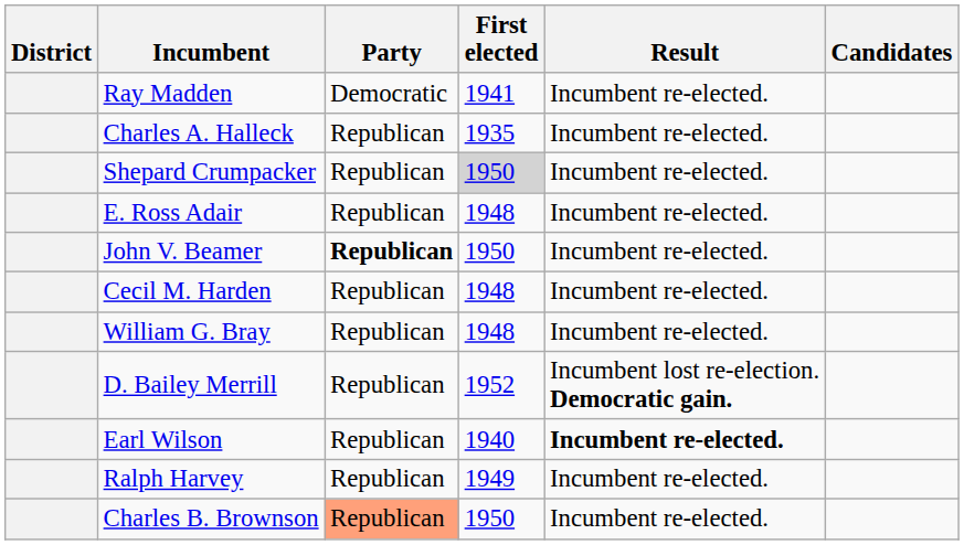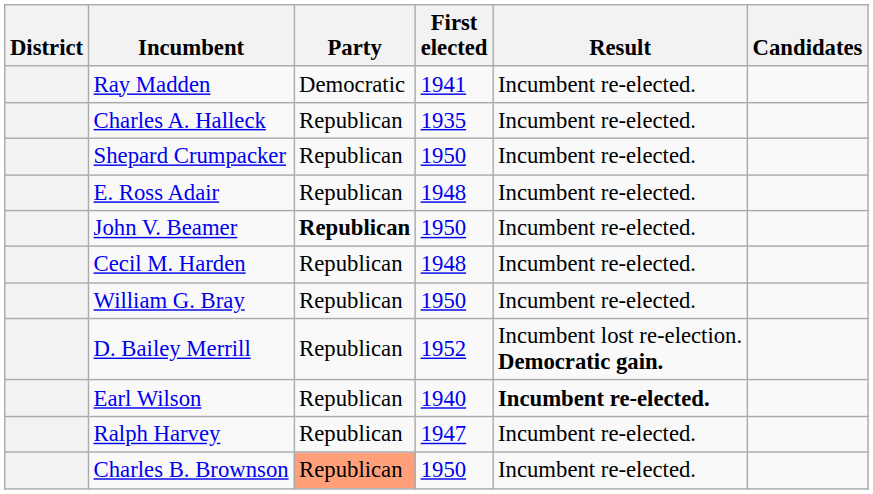Shepard Crumpacker | First elected: lightgrey background -> no background
William G. Bray | First elected: 1948 -> 1950
Ralph Harvey | First elected: 1949 -> 1947
